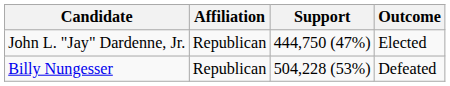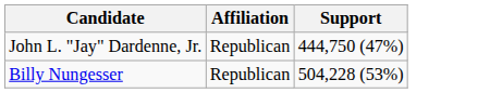- column: Outcome | Elected | Defeated
